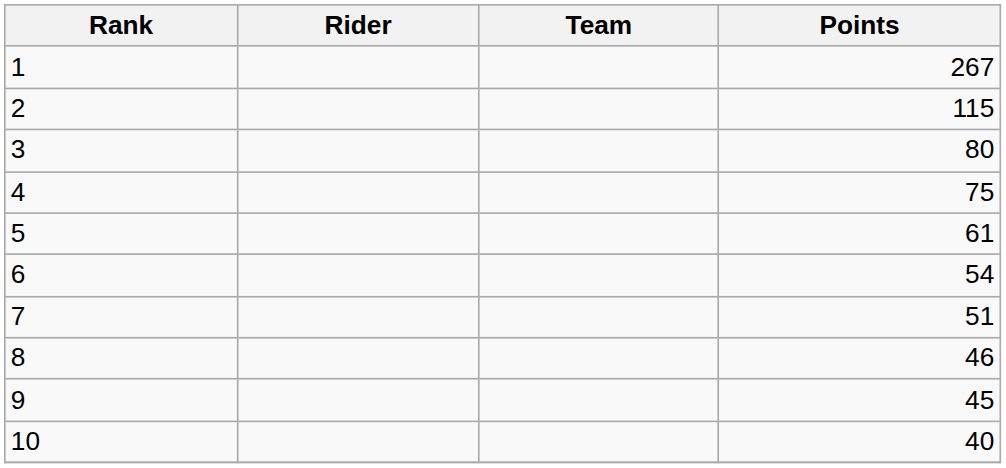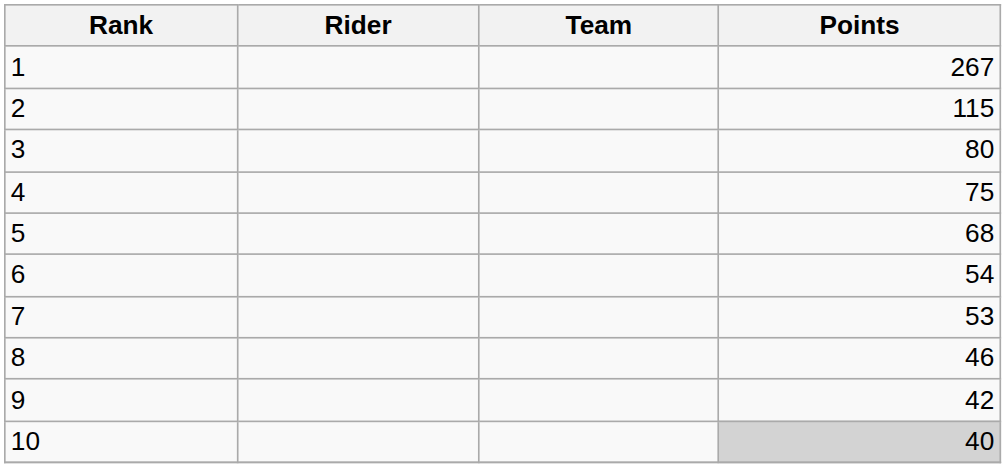5 | Points: 61 -> 68
7 | Points: 51 -> 53
9 | Points: 45 -> 42
10 | Points: no background -> lightgrey background
